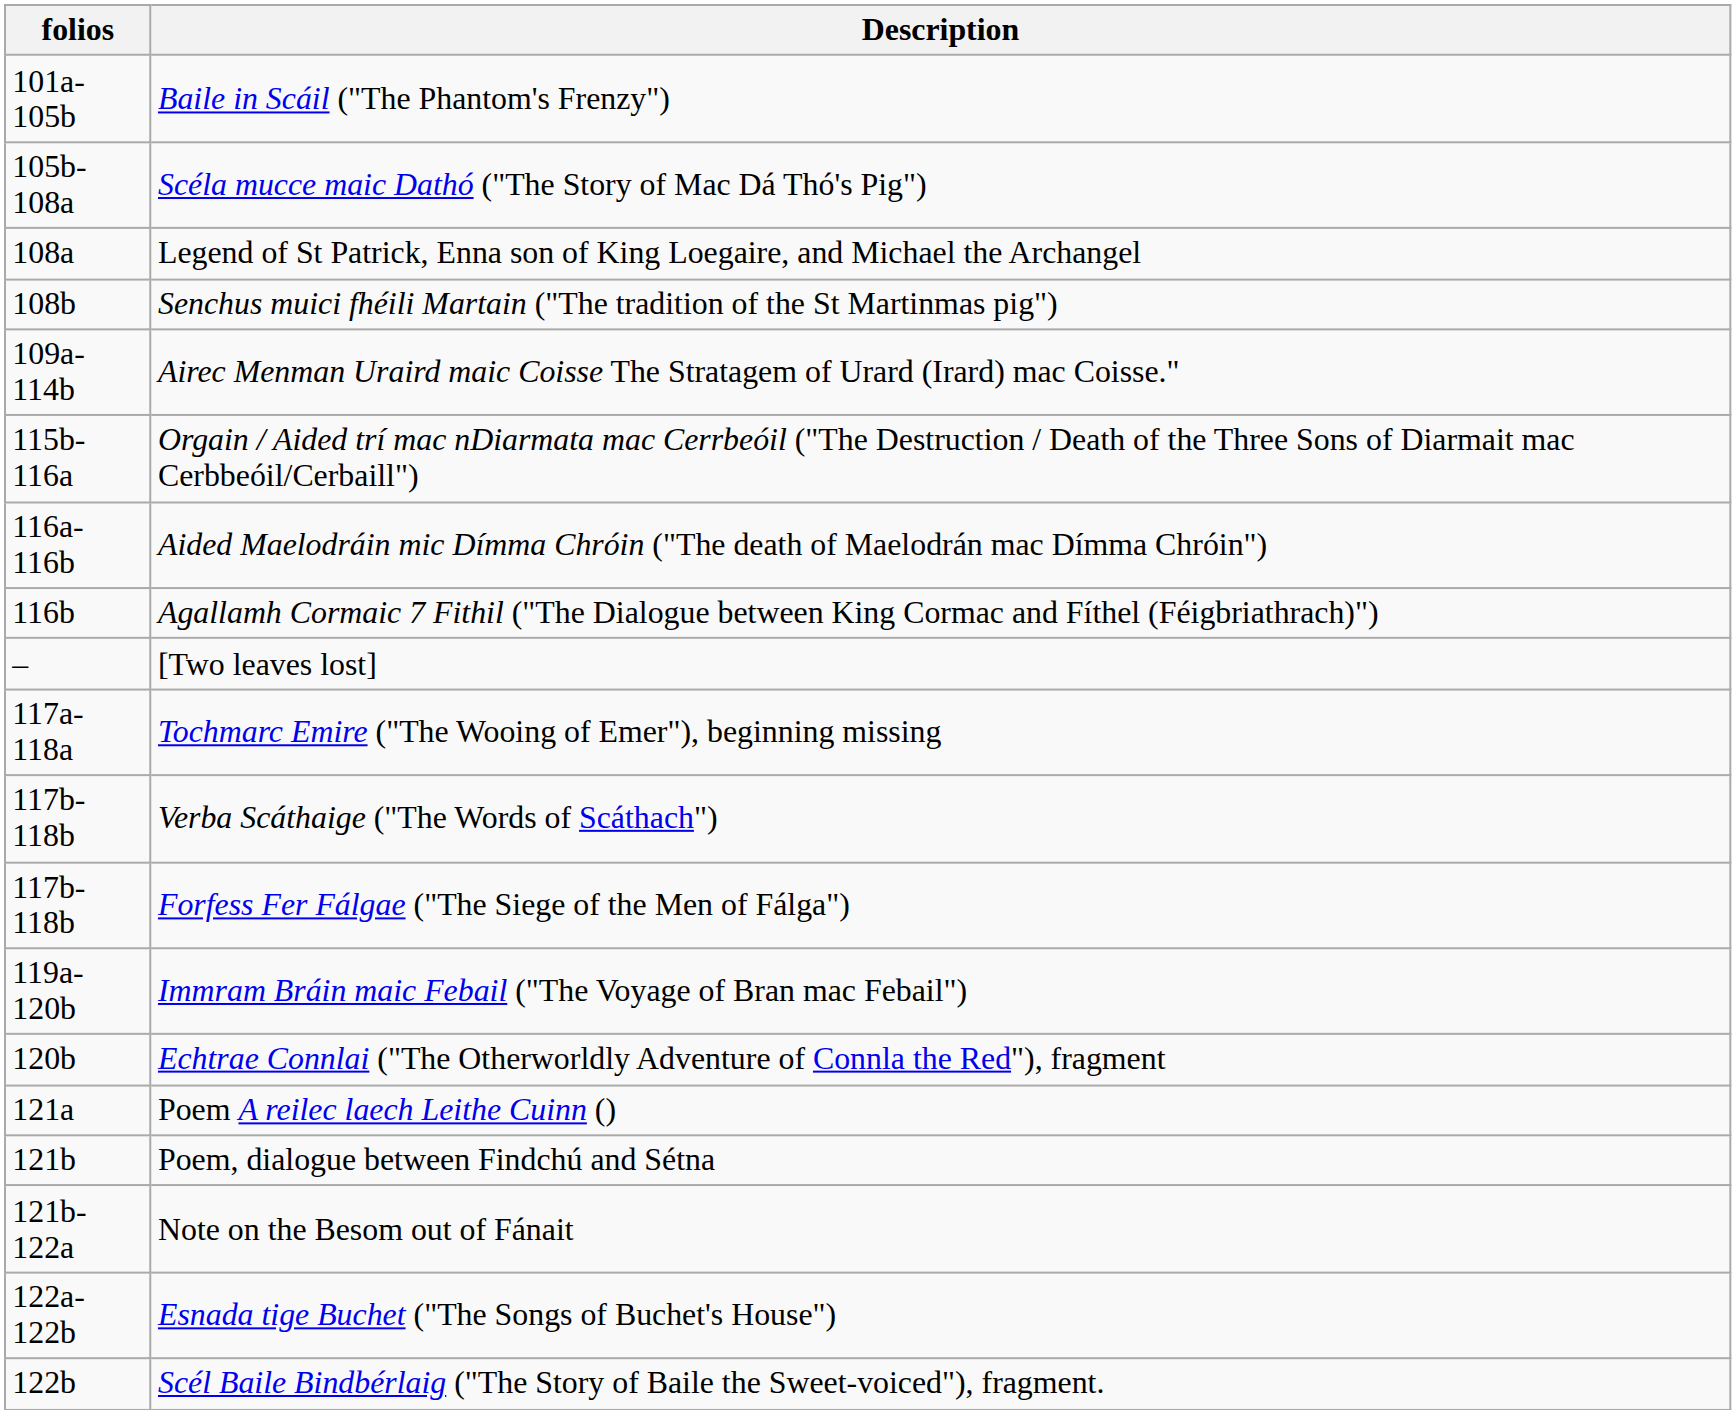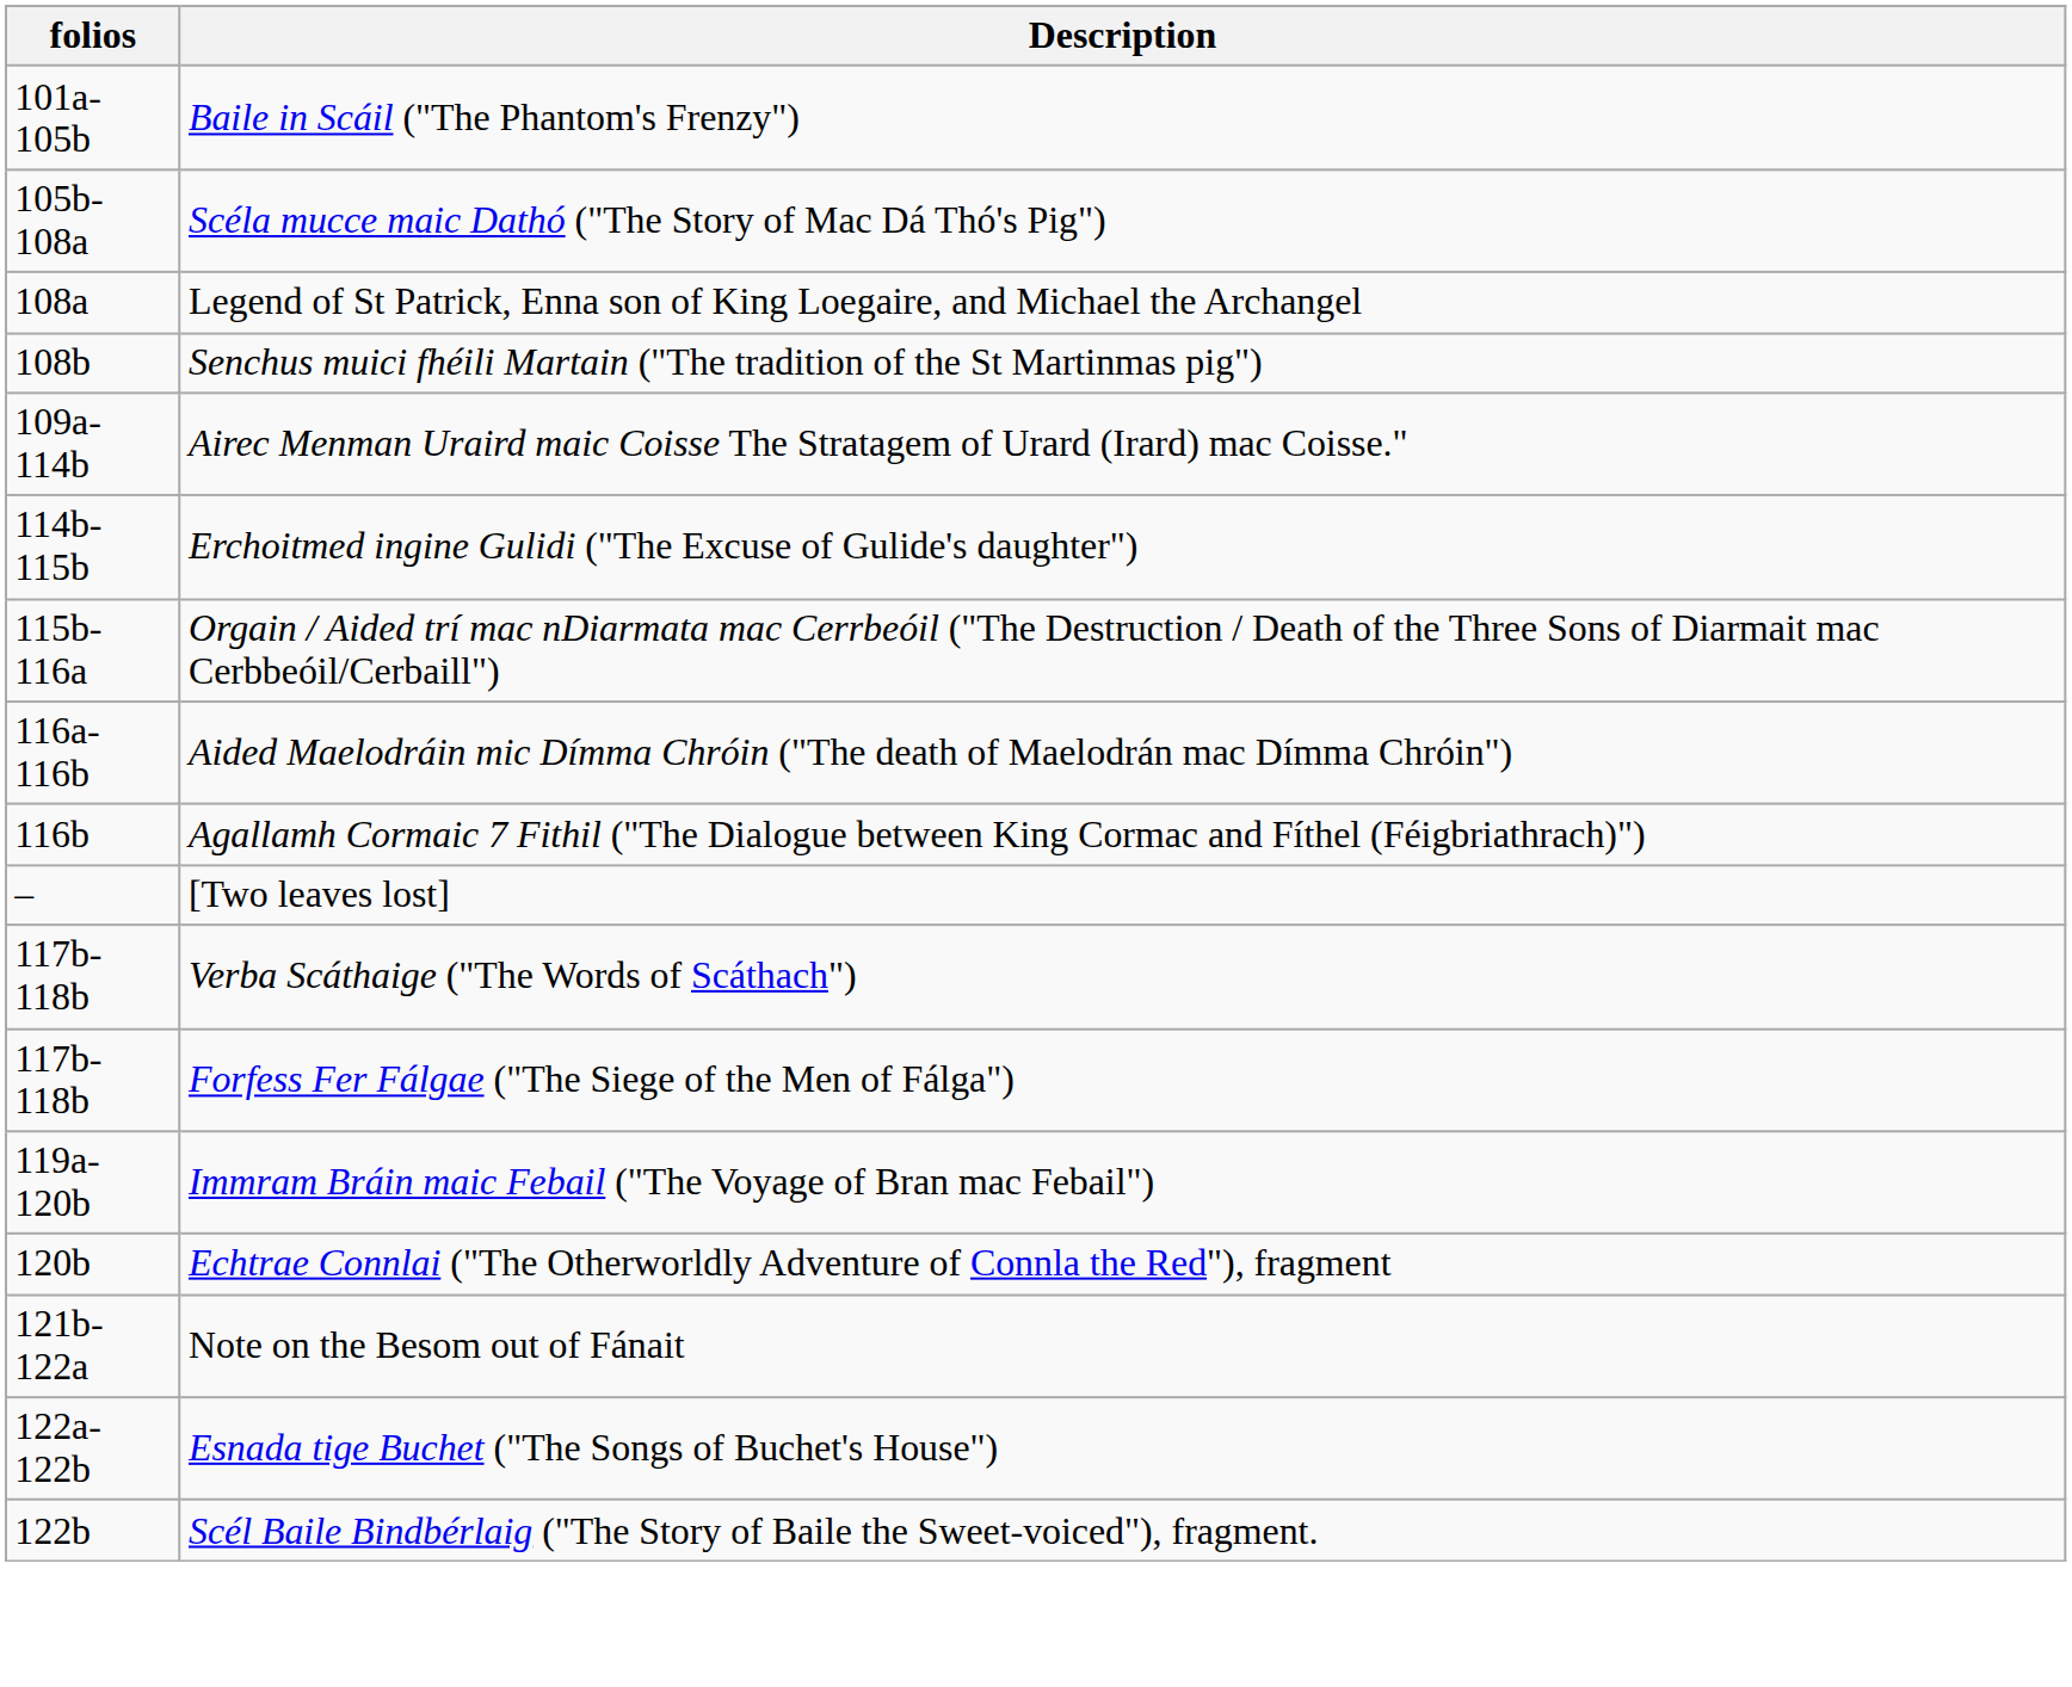+ row: 114b-115b | Erchoitmed ingine Gulidi ("The Excuse of Gulide's daughter")
- row: 117a-118a | Tochmarc Emire ("The Wooing of Emer"), beginning missing
- row: 121a | Poem A reilec laech Leithe Cuinn ()
- row: 121b | Poem, dialogue between Findchú and Sétna
